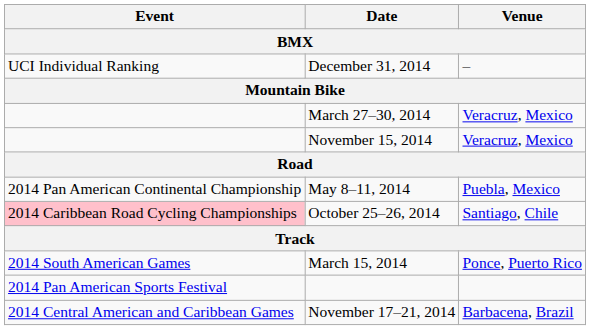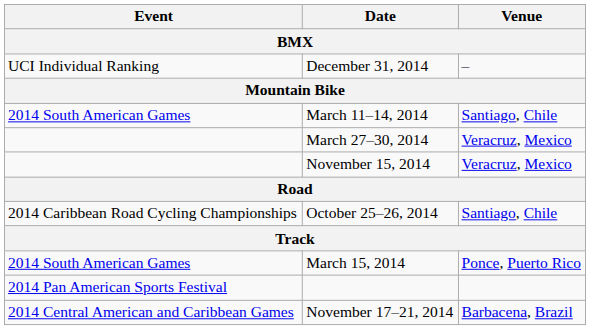+ row: 2014 South American Games | March 11–14, 2014 | Santiago, Chile
- row: 2014 Pan American Continental Championship | May 8–11, 2014 | Puebla, Mexico
October 25–26, 2014 | Event: pink background -> no background
